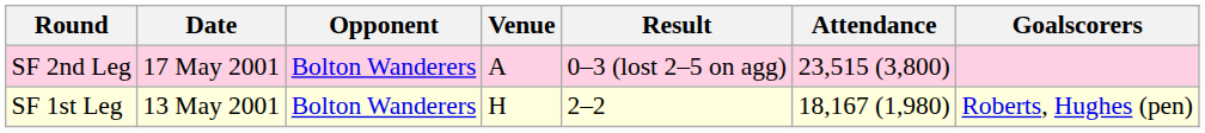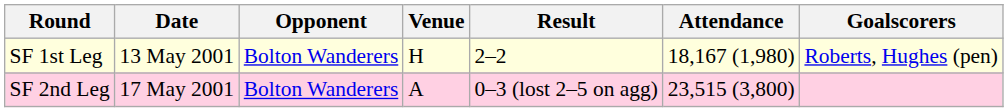rows swapped: SF 1st Leg <-> SF 2nd Leg
